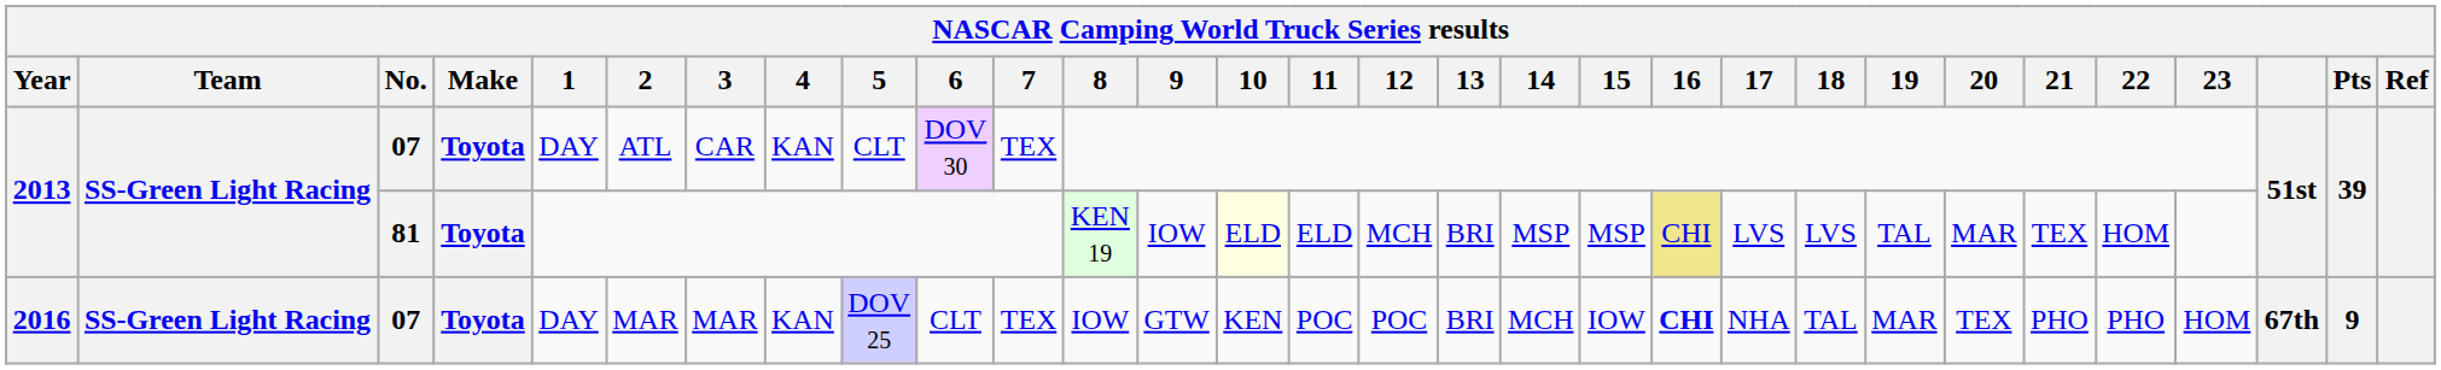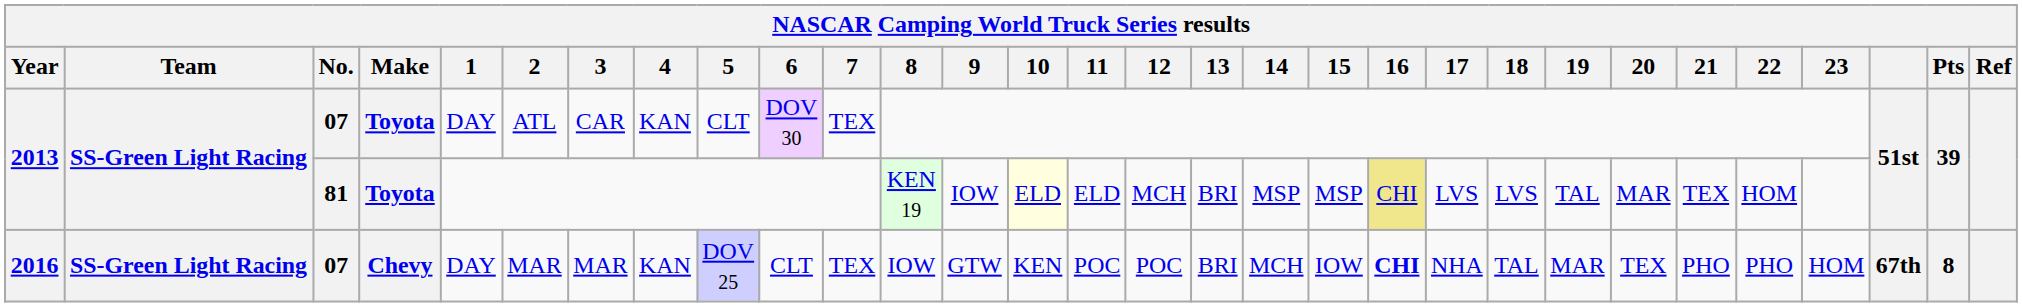2016 | Make: Toyota -> Chevy
2016 | Pts: 9 -> 8
